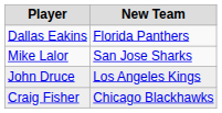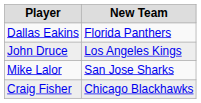rows swapped: John Druce <-> Mike Lalor
